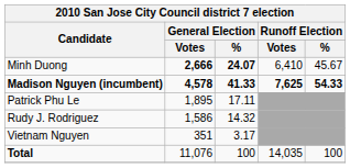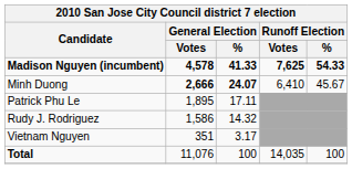rows swapped: Madison Nguyen (incumbent) <-> Minh Duong
